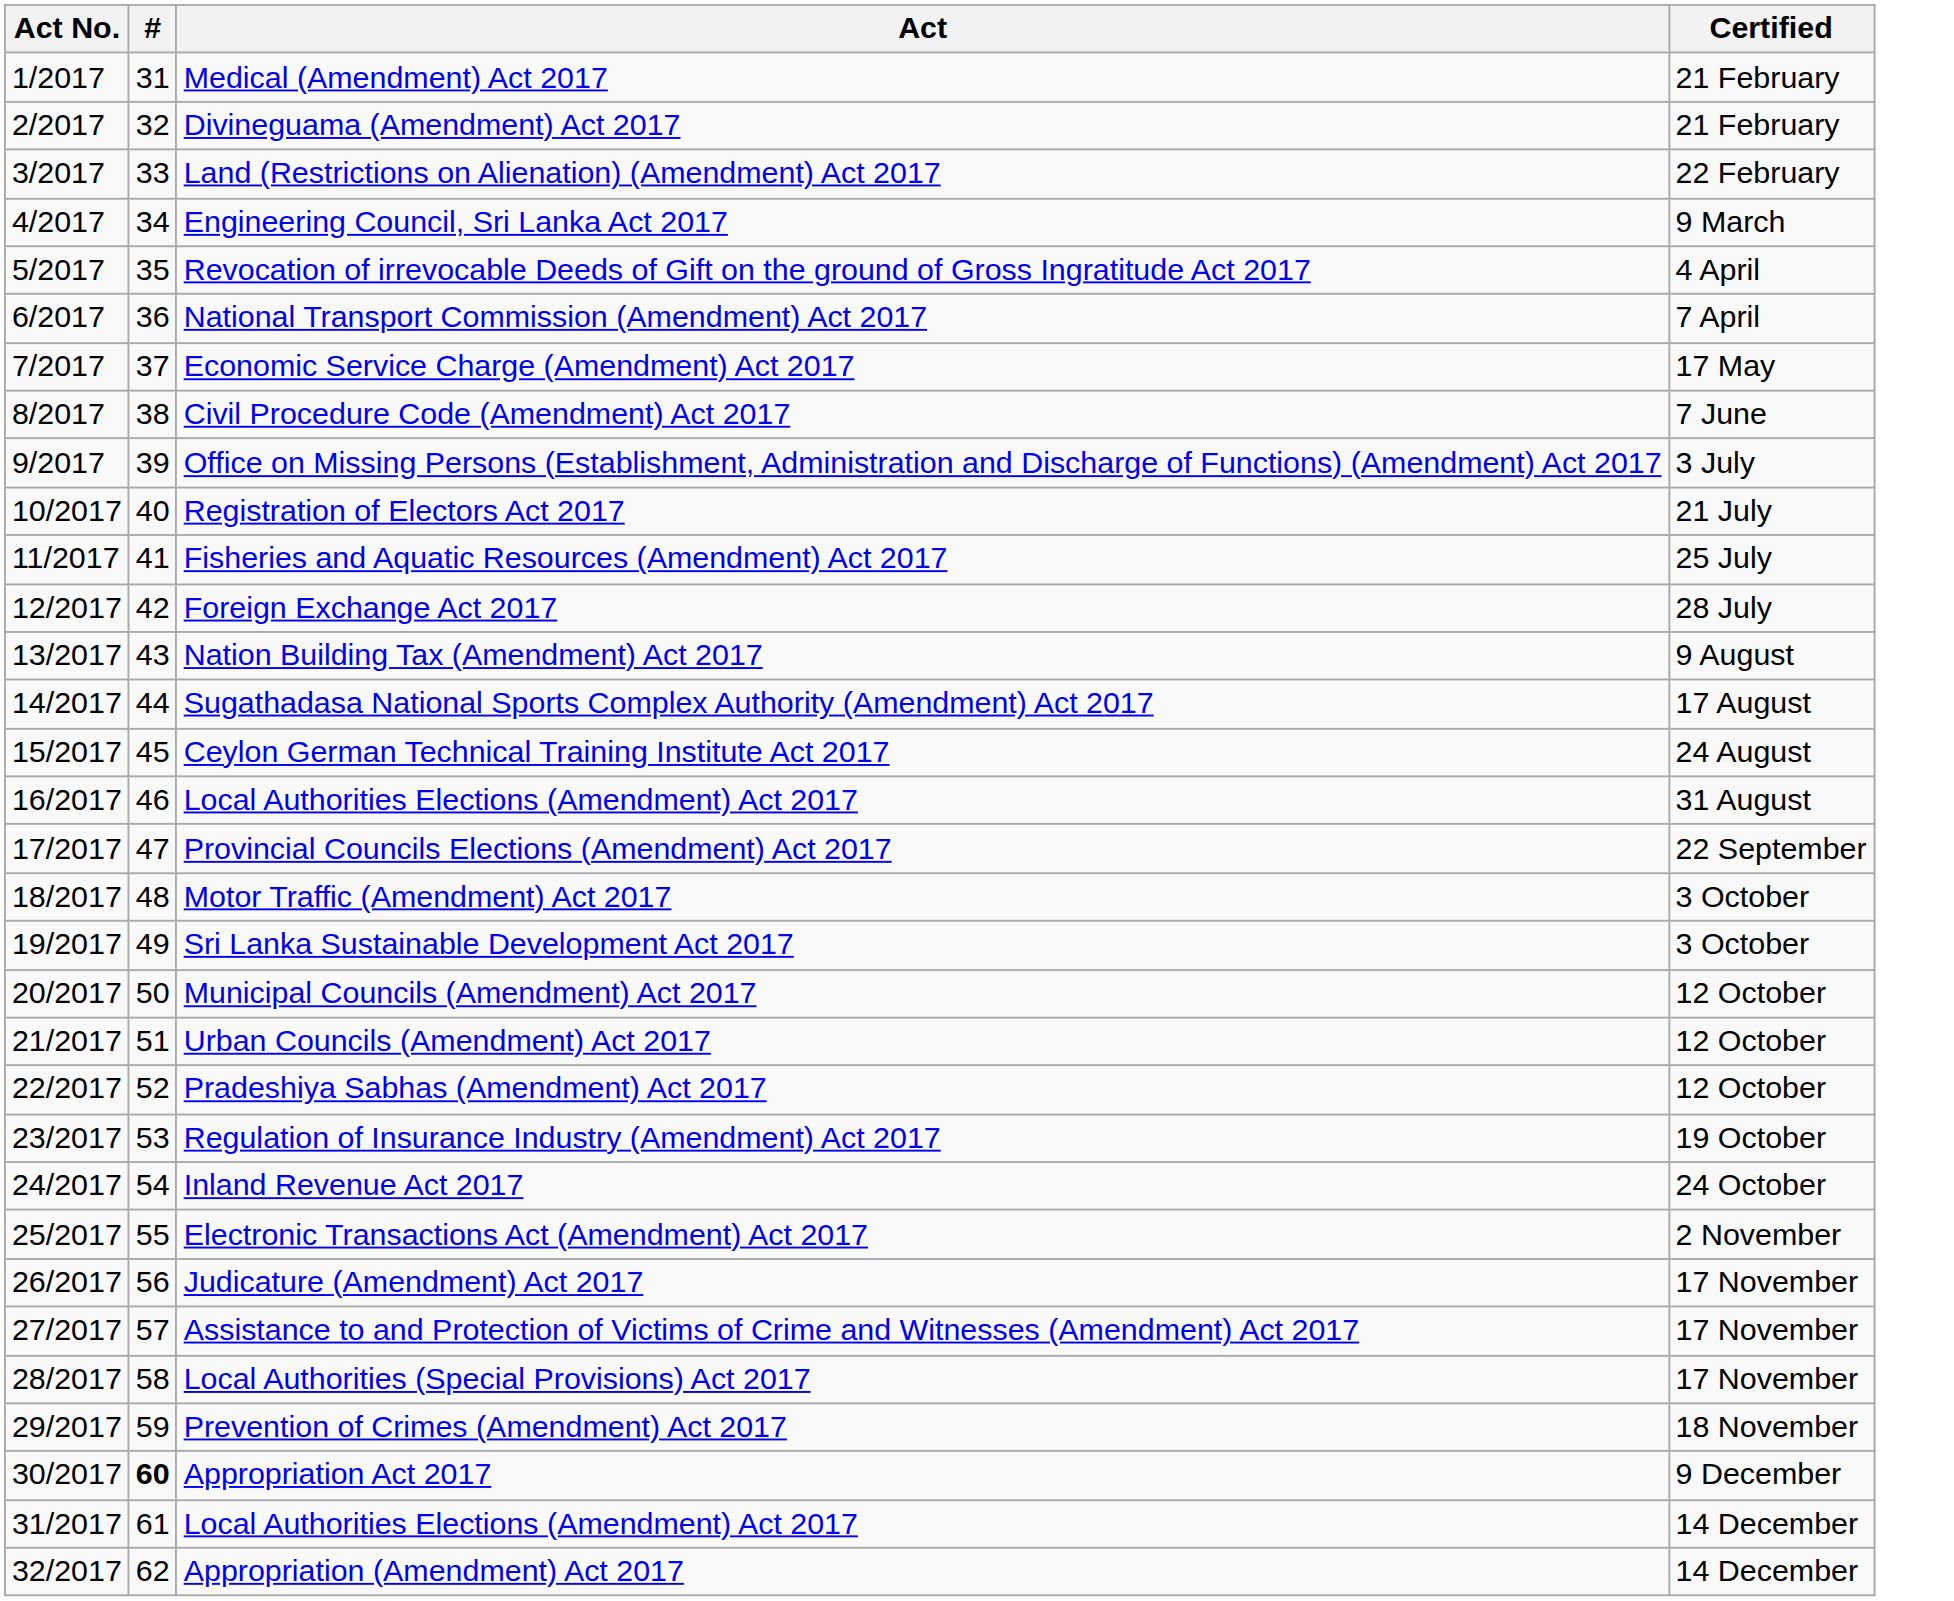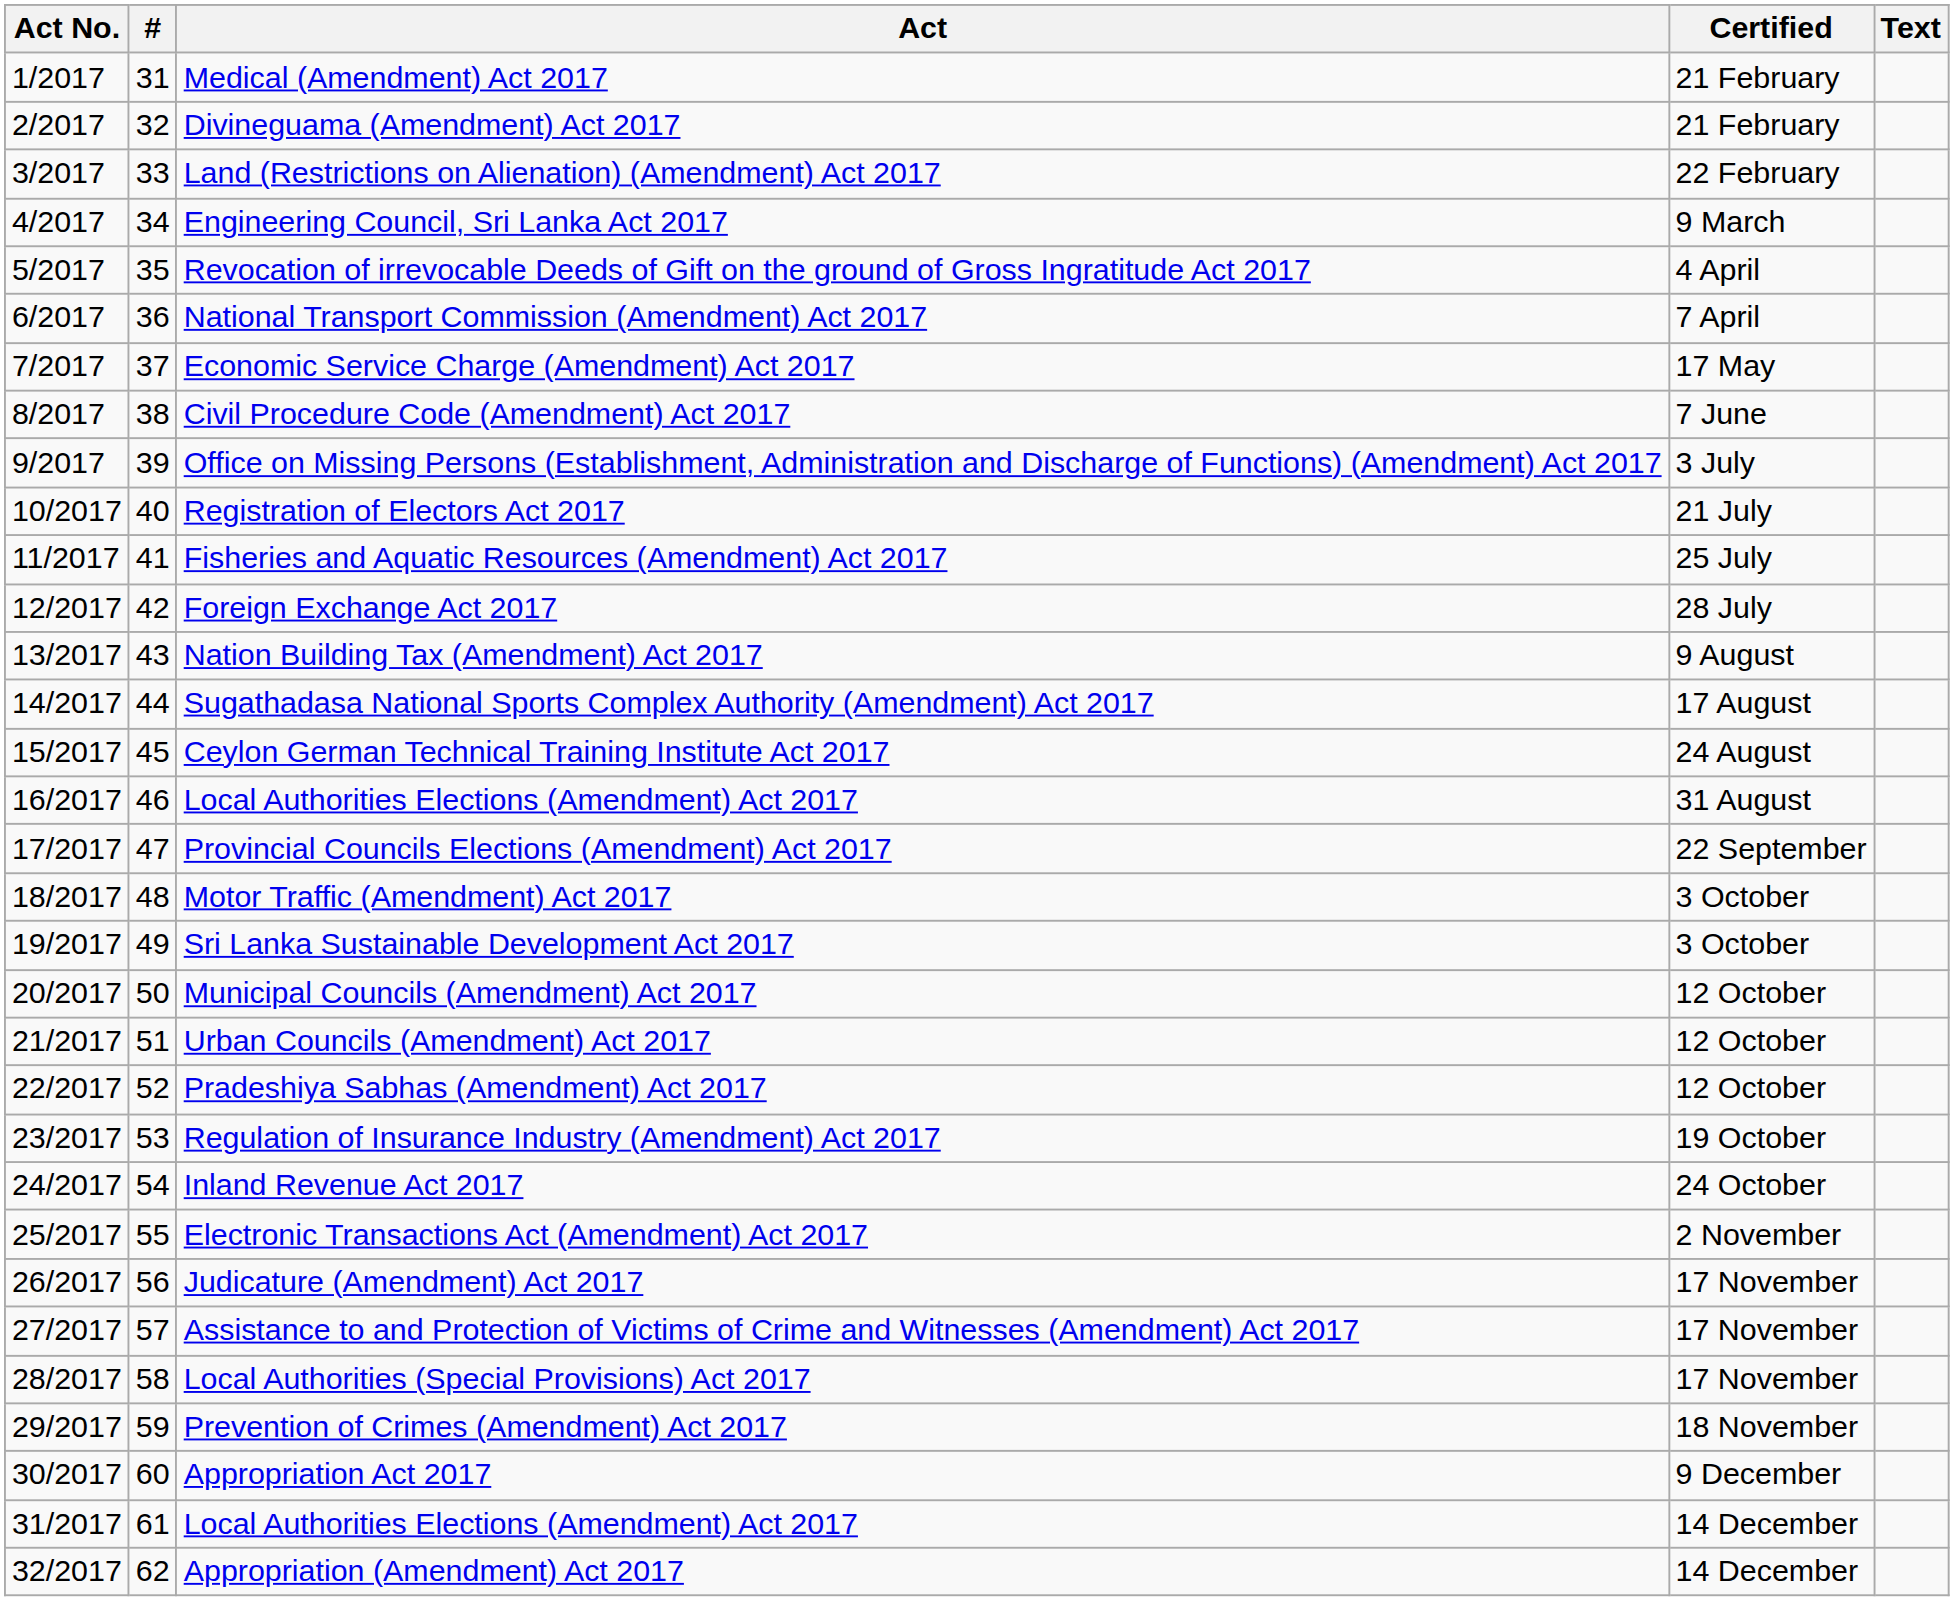+ column: Text
Appropriation Act 2017 | #: bold -> normal
